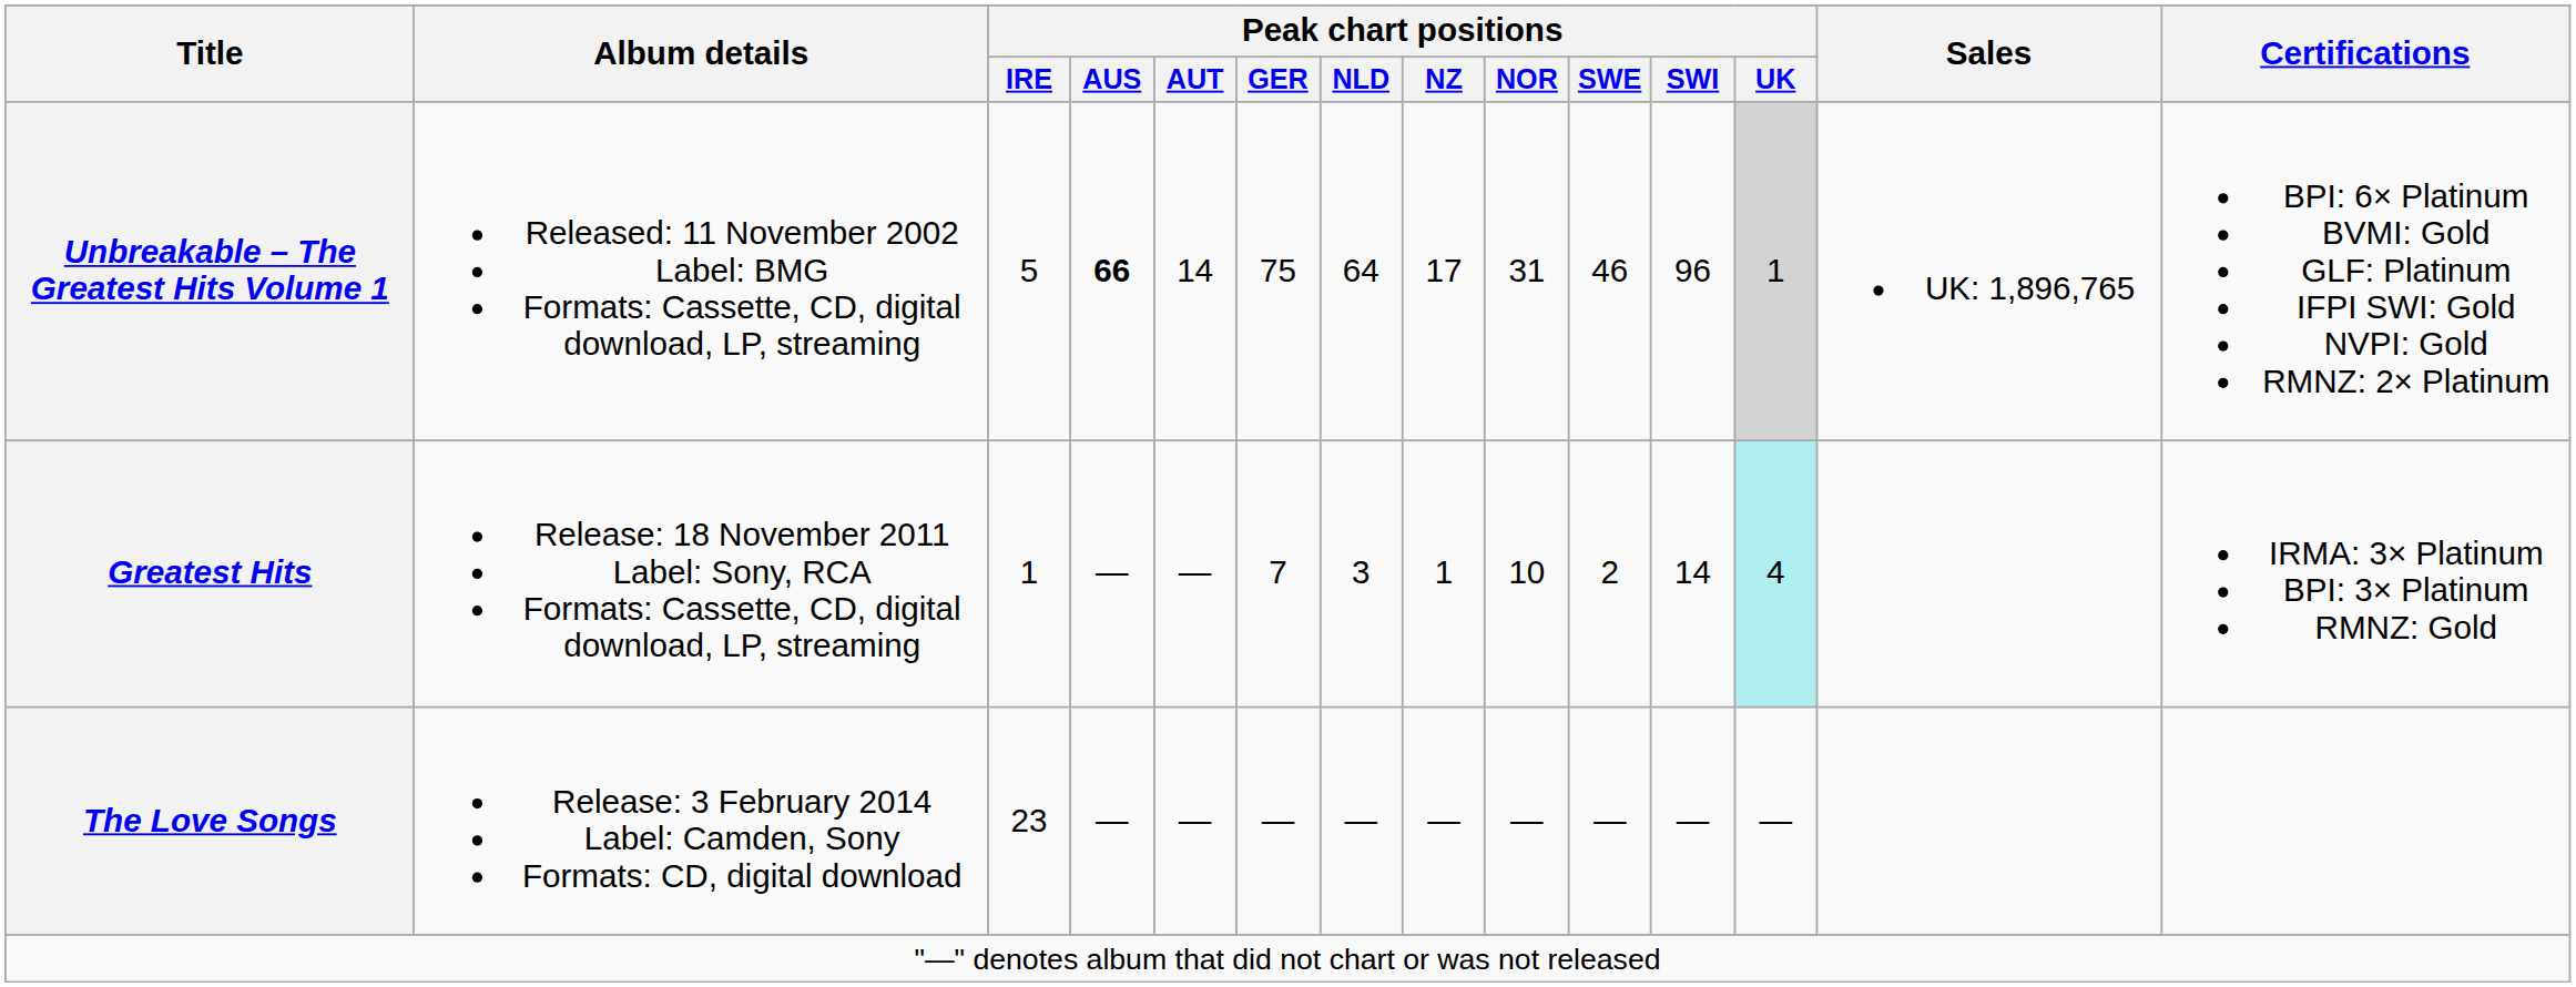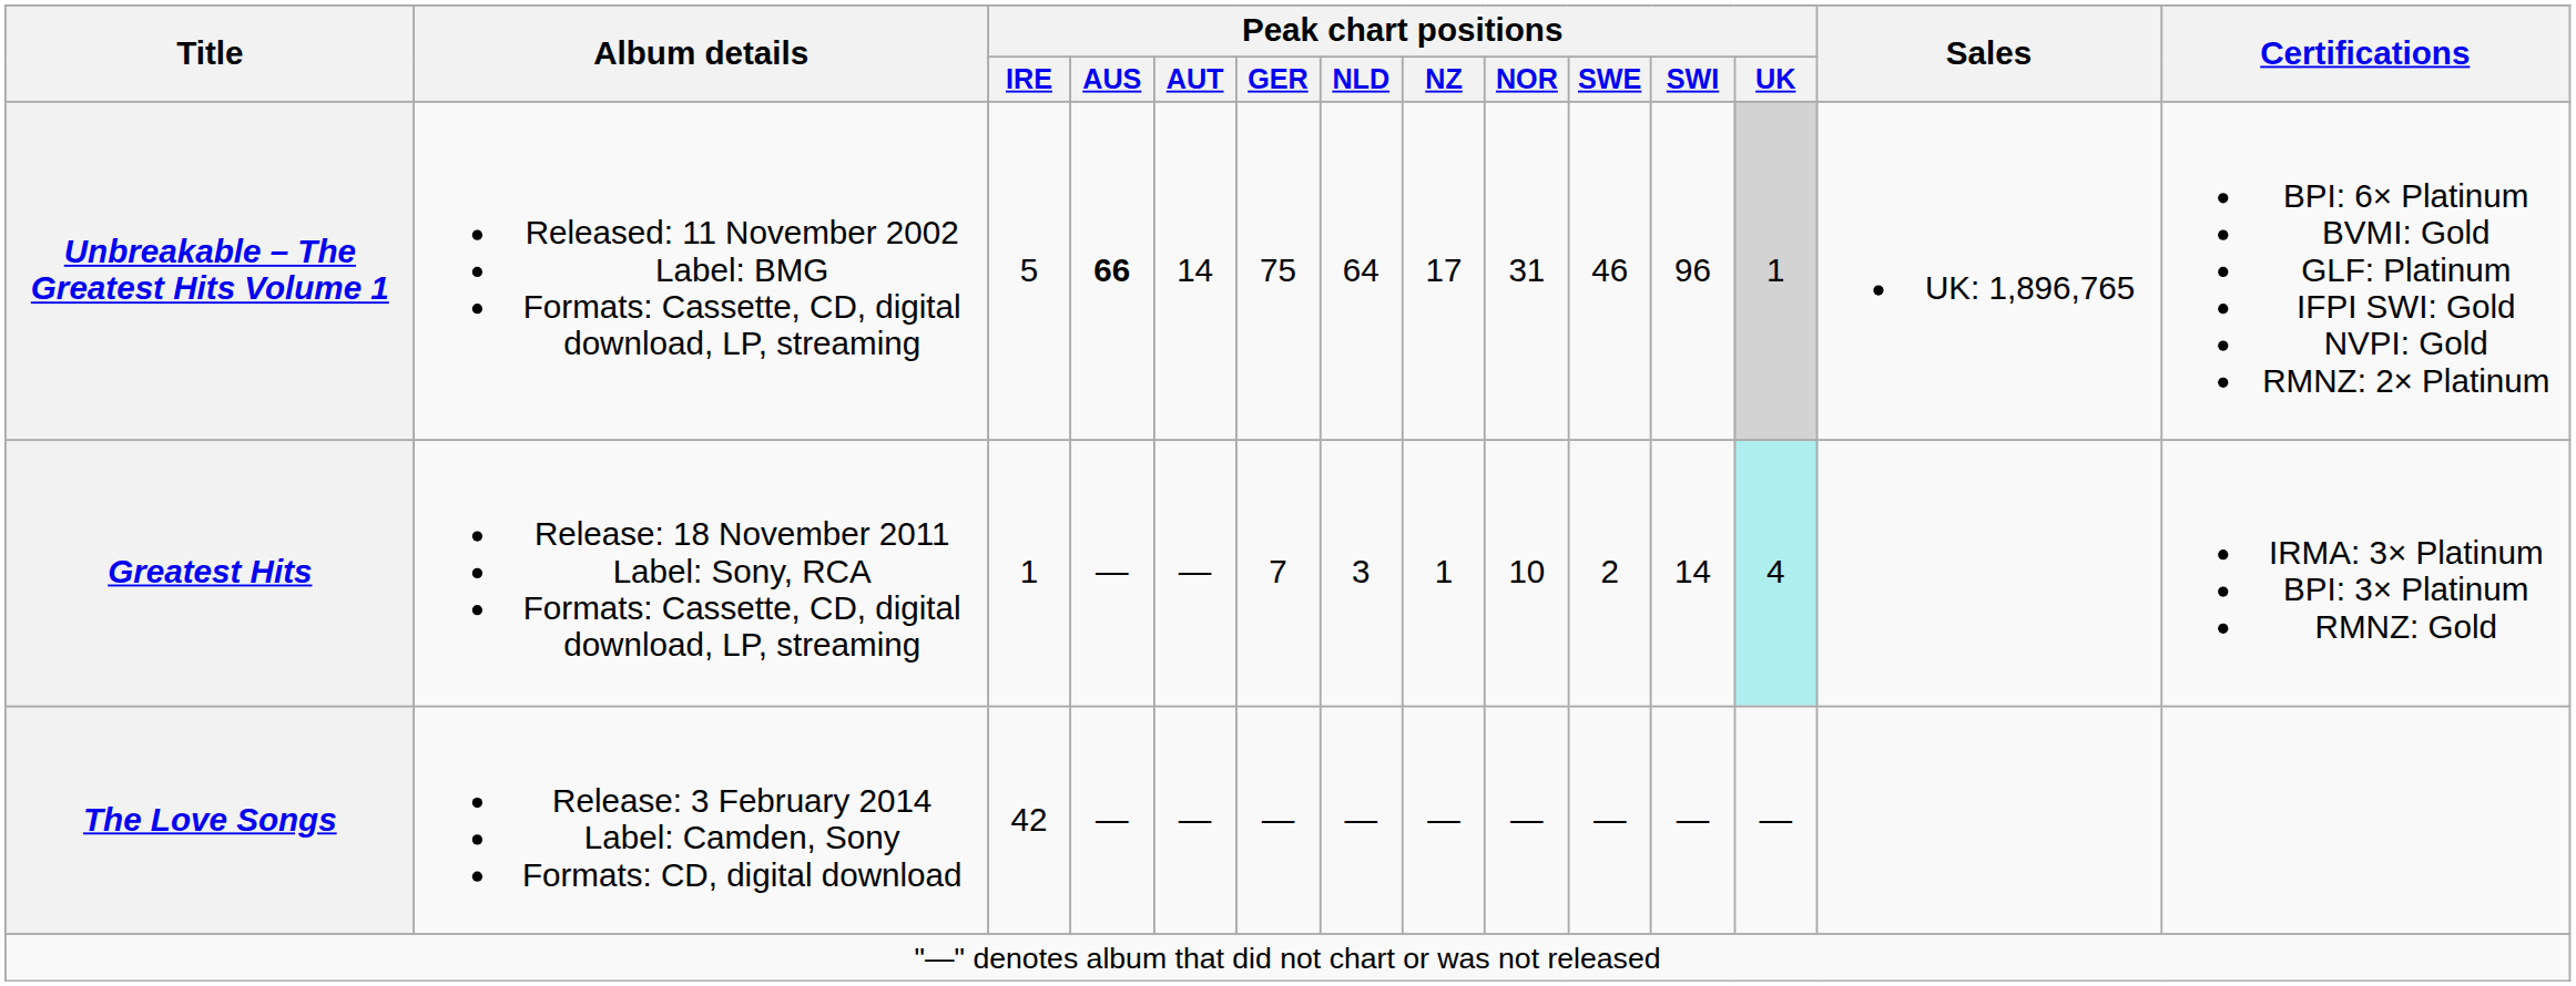The Love Songs | Peak chart positions / IRE: 23 -> 42
